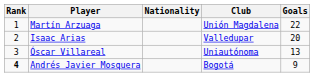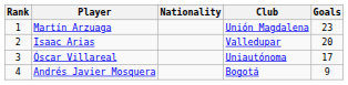Martín Arzuaga | Goals: 22 -> 23
Óscar Villareal | Goals: 13 -> 17
Andrés Javier Mosquera | Rank: bold -> normal
